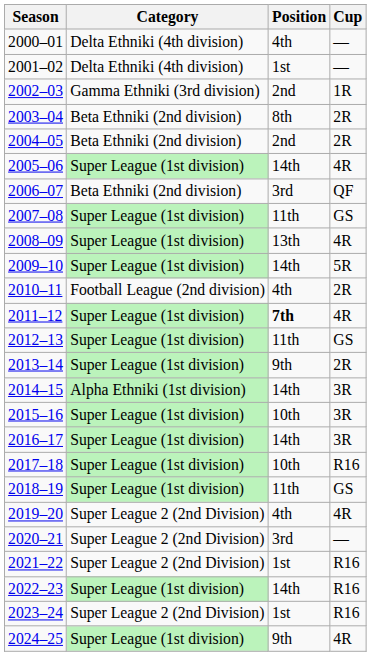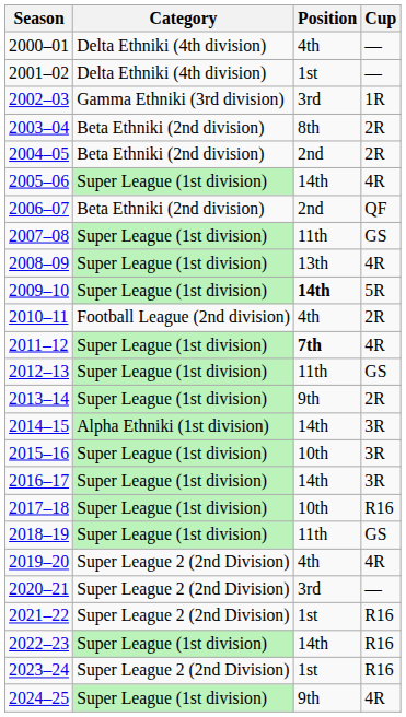2002–03 | Position: 2nd -> 3rd
2006–07 | Position: 3rd -> 2nd
2009–10 | Position: normal -> bold
